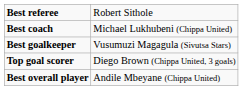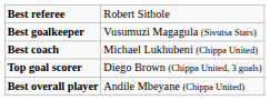rows swapped: Best coach <-> Best goalkeeper
